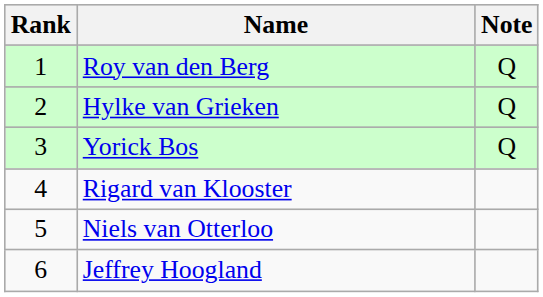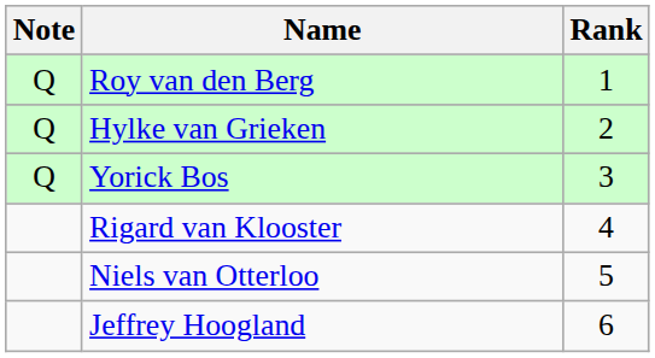columns swapped: Rank <-> Note
